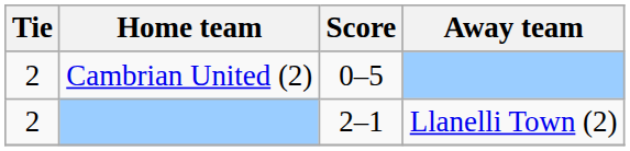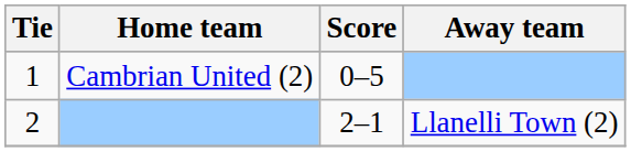Cambrian United (2) | Tie: 2 -> 1
